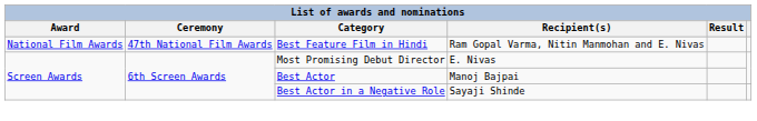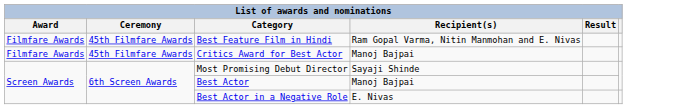Best Feature Film in Hindi | Award: National Film Awards -> Filmfare Awards
Best Feature Film in Hindi | Ceremony: 47th National Film Awards -> 45th Filmfare Awards
+ row: Filmfare Awards | 45th Filmfare Awards | Critics Award for Best Actor | Manoj Bajpai
Most Promising Debut Director | Recipient(s): E. Nivas -> Sayaji Shinde
Best Actor in a Negative Role | Recipient(s): Sayaji Shinde -> E. Nivas
